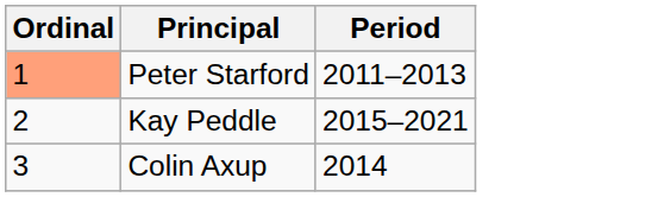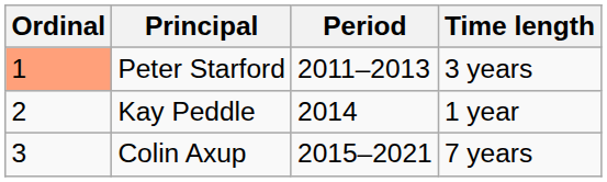+ column: Time length | 3 years | 1 year | 7 years
Kay Peddle | Period: 2015–2021 -> 2014
Colin Axup | Period: 2014 -> 2015–2021
